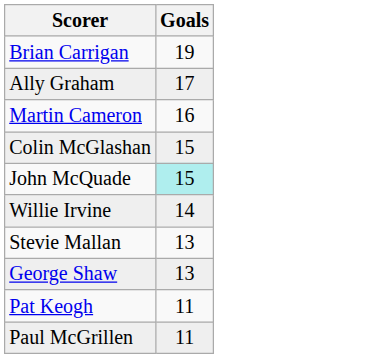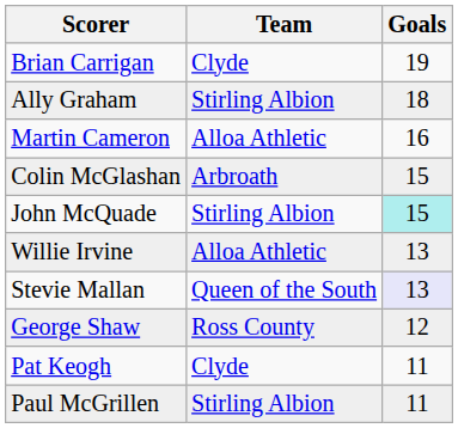+ column: Team | Clyde | Stirling Albion | Alloa Athletic | Arbroath | Stirling Albion | Alloa Athletic | Queen of the South | Ross County | Clyde | Stirling Albion
Ally Graham | Goals: 17 -> 18
Willie Irvine | Goals: 14 -> 13
Stevie Mallan | Goals: no background -> lavender background
George Shaw | Goals: 13 -> 12
